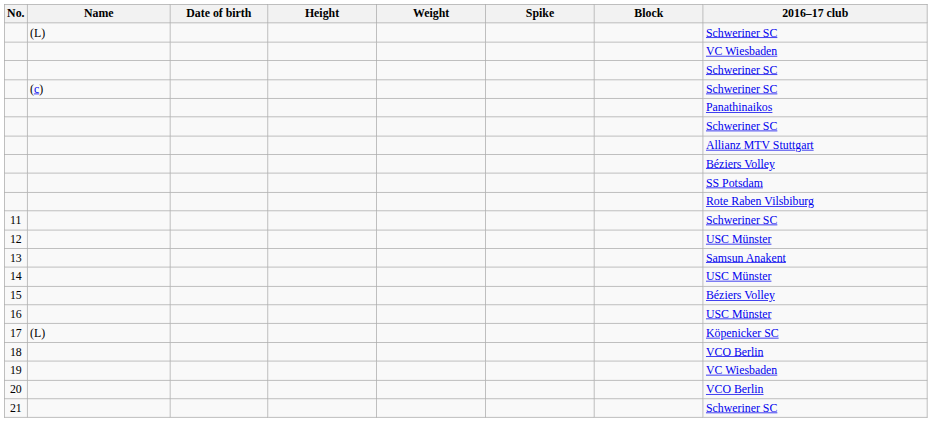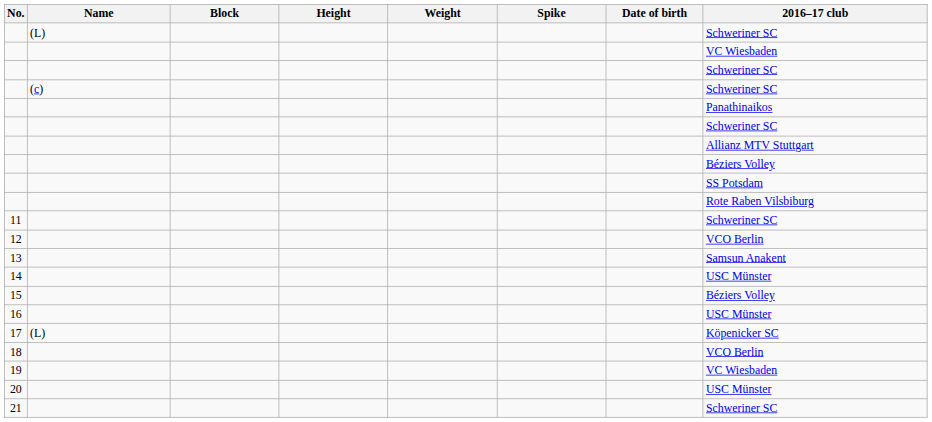columns swapped: Date of birth <-> Block
12 | 2016–17 club: USC Münster -> VCO Berlin
20 | 2016–17 club: VCO Berlin -> USC Münster
